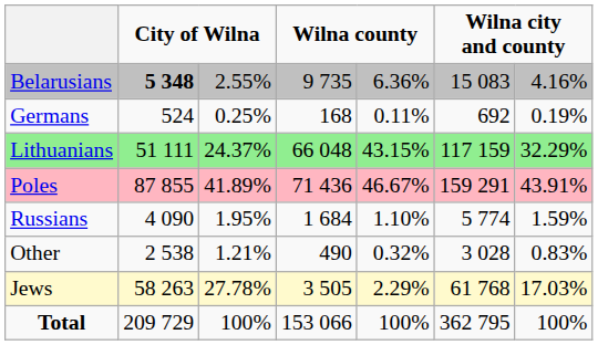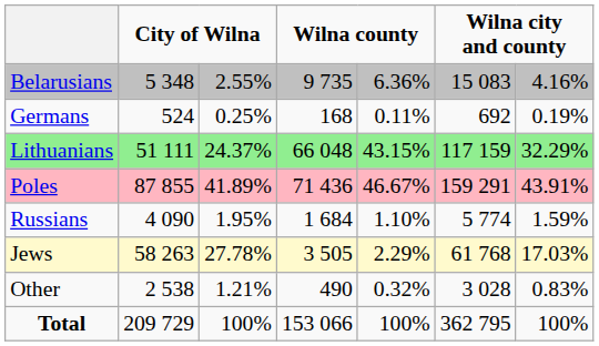Belarusians | column 2: bold -> normal
rows swapped: Jews <-> Other
